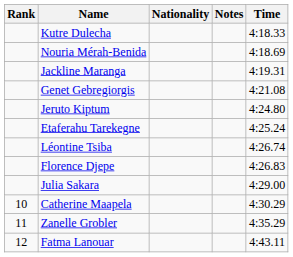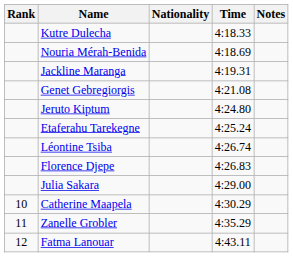columns swapped: Time <-> Notes
